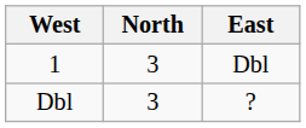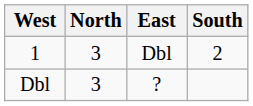+ column: South | 2
